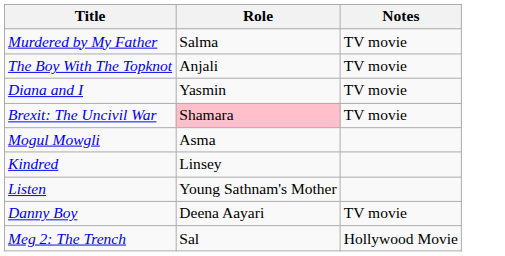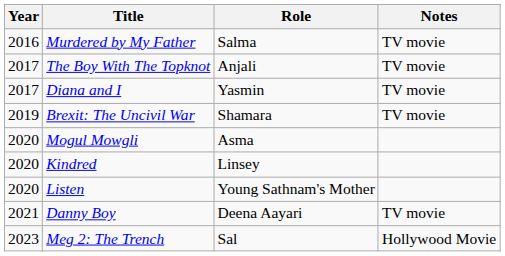+ column: Year | 2016 | 2017 | 2017 | 2019 | 2020 | 2020 | 2020 | 2021 | 2023
Brexit: The Uncivil War | Role: pink background -> no background
